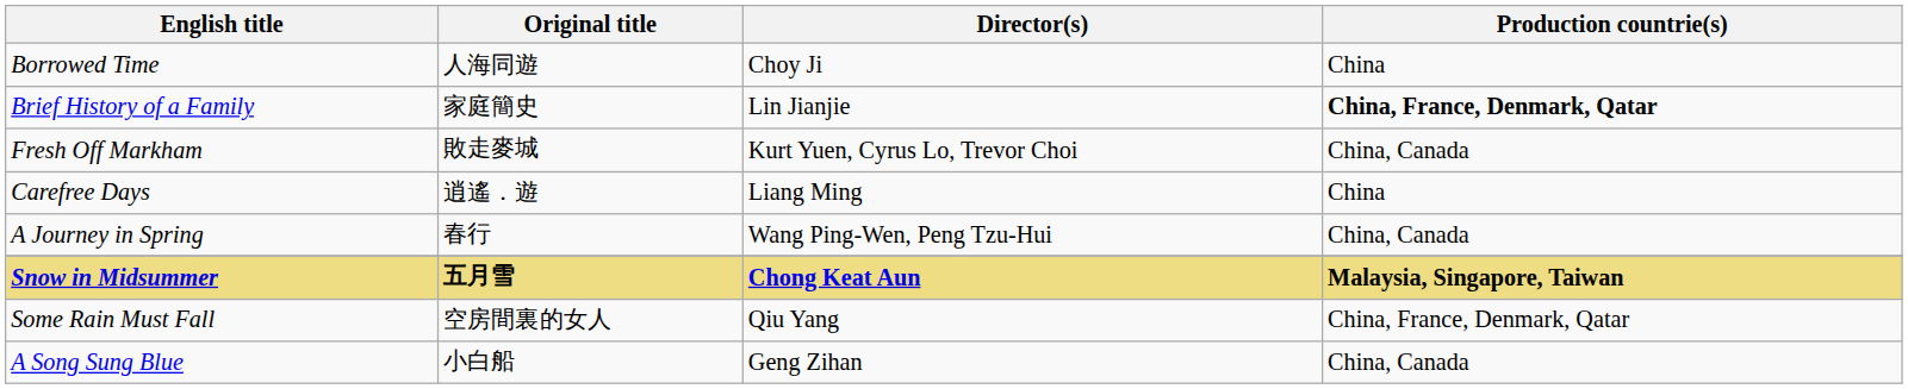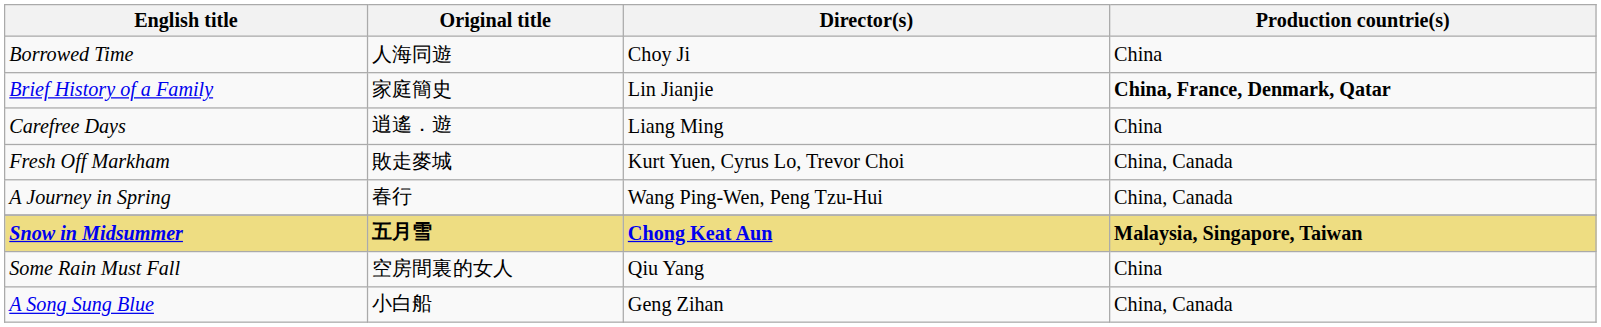rows swapped: Carefree Days <-> Fresh Off Markham
Some Rain Must Fall | Production countrie(s): China, France, Denmark, Qatar -> China
